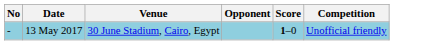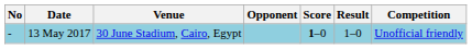+ column: Result | 1–0
